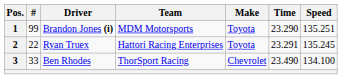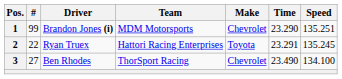1 | Make: Toyota -> Chevrolet
3 | #: 33 -> 27
